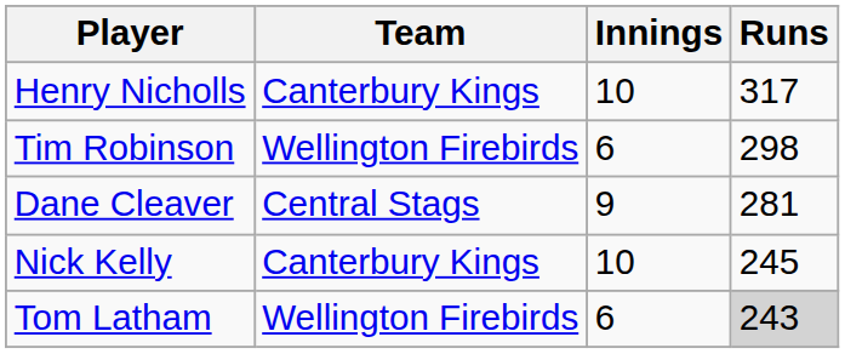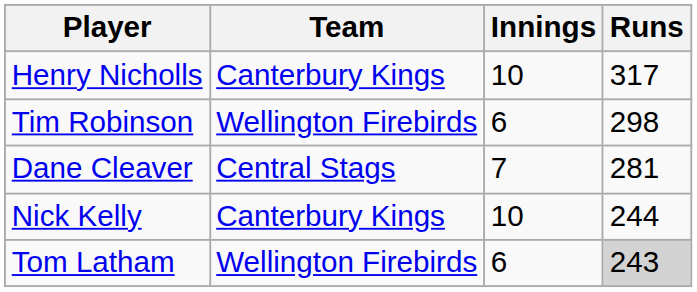Dane Cleaver | Innings: 9 -> 7
Nick Kelly | Runs: 245 -> 244
